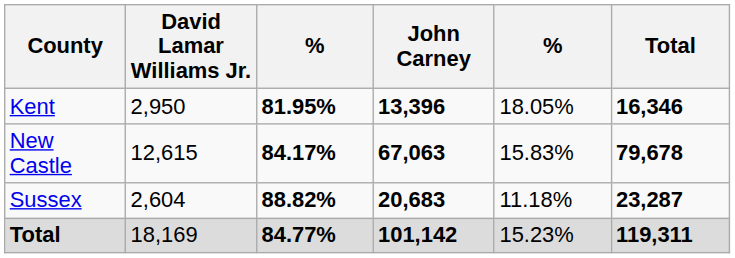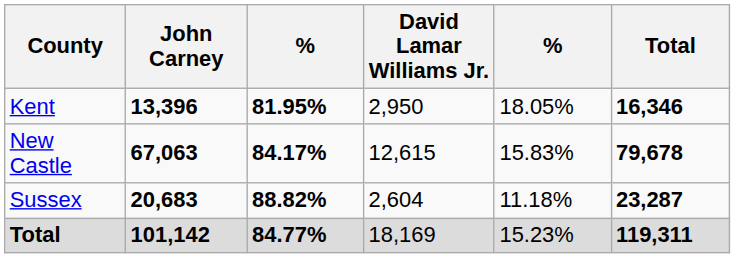columns swapped: John Carney <-> David Lamar Williams Jr.
